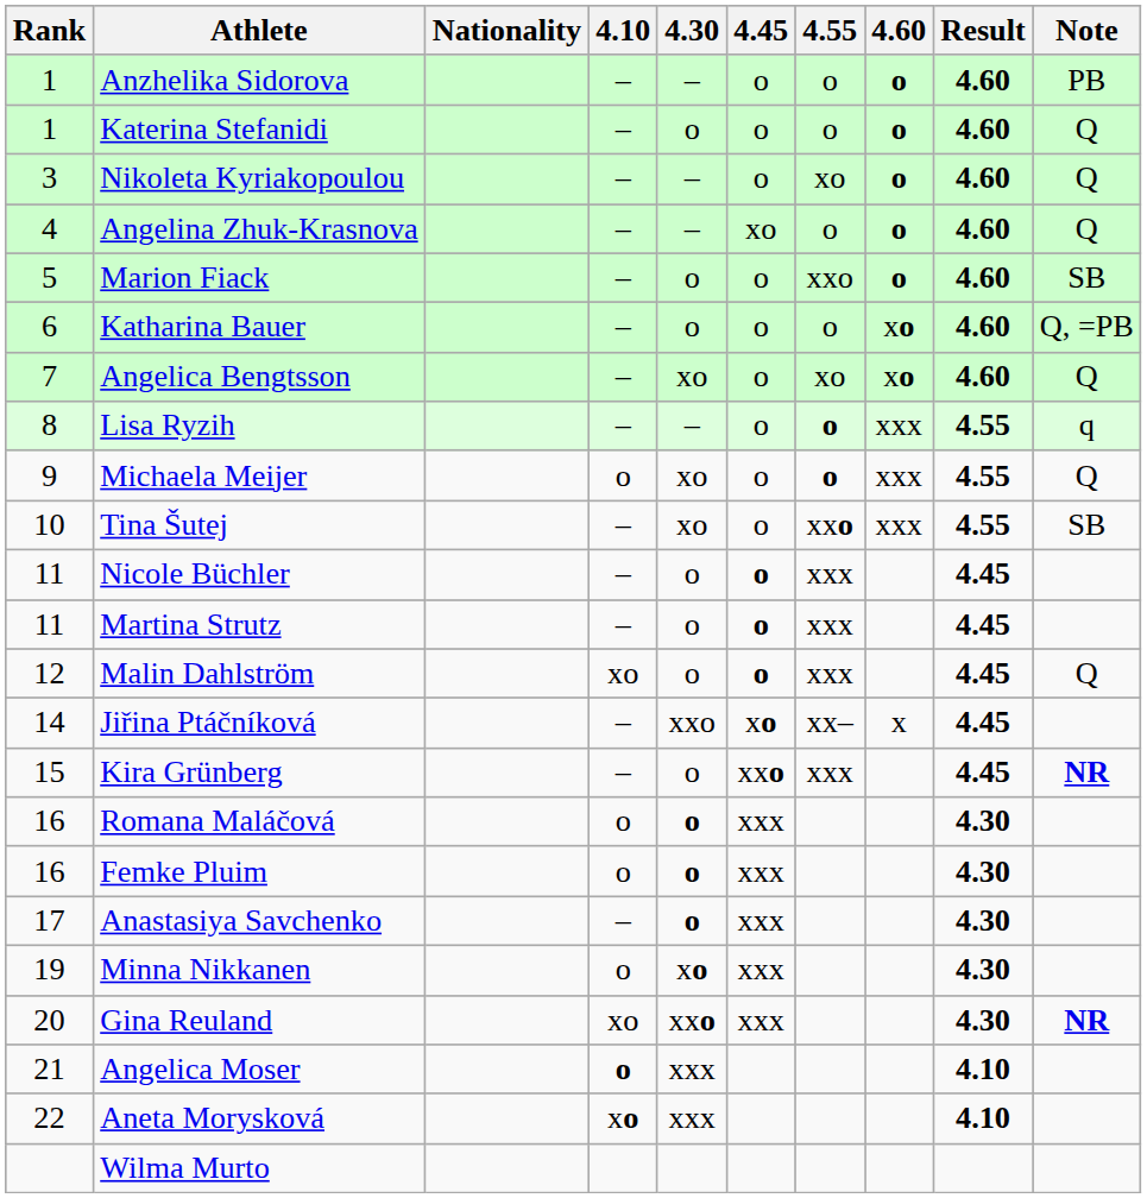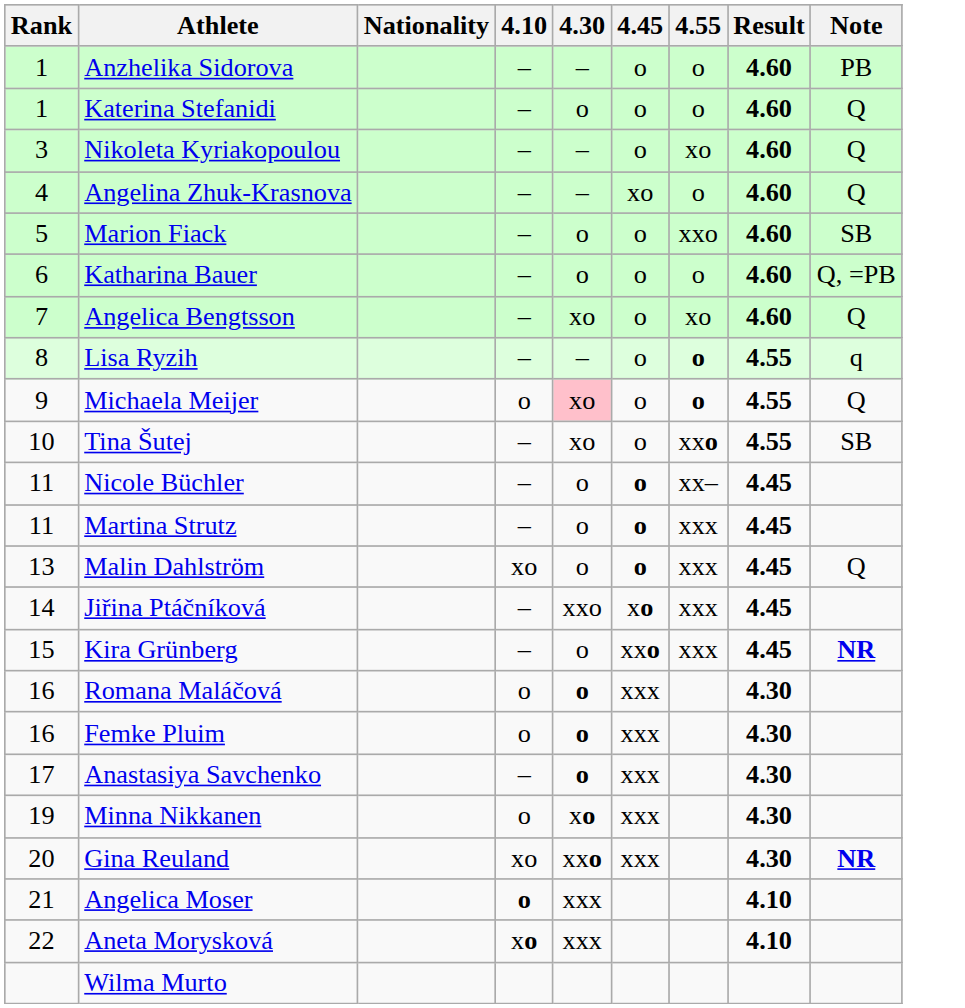- column: 4.60 | o | o | o | o | o | xo | xo | xxx | xxx | xxx | x
Michaela Meijer | 4.30: no background -> pink background
Nicole Büchler | 4.55: xxx -> xx–
Malin Dahlström | Rank: 12 -> 13
Jiřina Ptáčníková | 4.55: xx– -> xxx
